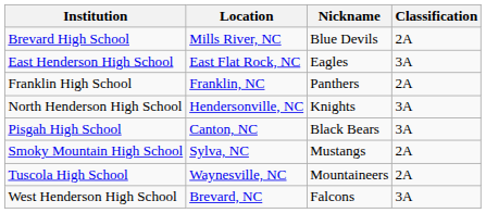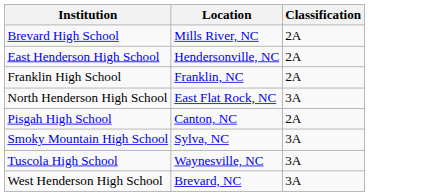- column: Nickname | Blue Devils | Eagles | Panthers | Knights | Black Bears | Mustangs | Mountaineers | Falcons
East Henderson High School | Location: East Flat Rock, NC -> Hendersonville, NC
East Henderson High School | Classification: 3A -> 2A
North Henderson High School | Location: Hendersonville, NC -> East Flat Rock, NC
Pisgah High School | Classification: 3A -> 2A
Smoky Mountain High School | Classification: 2A -> 3A
Tuscola High School | Classification: 2A -> 3A
